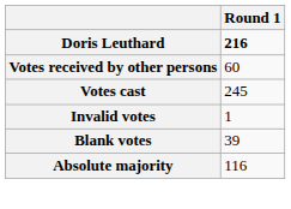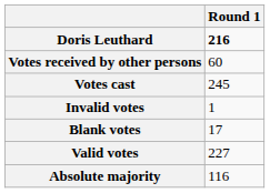Blank votes | Round 1: 39 -> 17
+ row: Valid votes | 227
